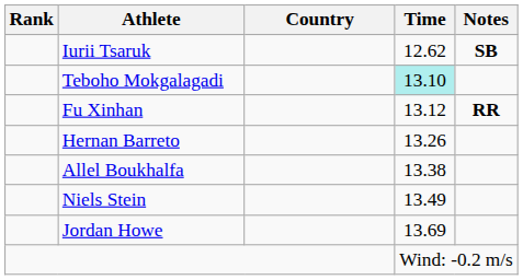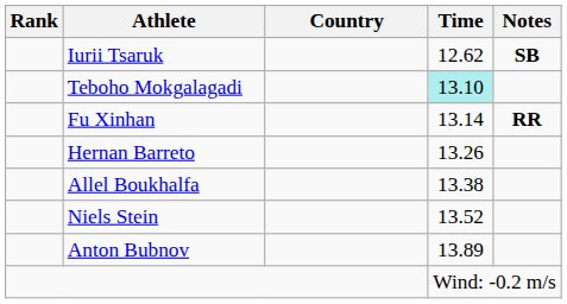Fu Xinhan | Time: 13.12 -> 13.14
Niels Stein | Time: 13.49 -> 13.52
- row: Jordan Howe | 13.69
+ row: Anton Bubnov | 13.89
